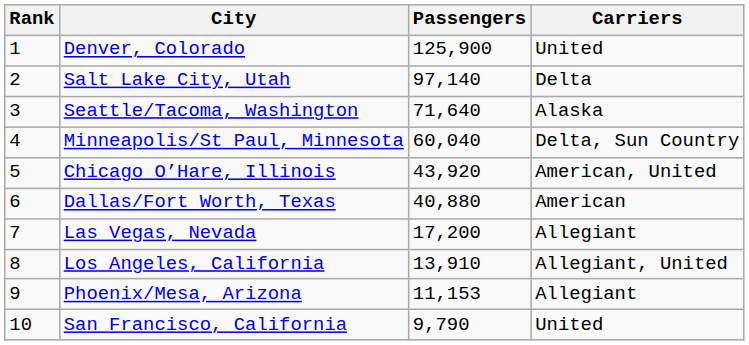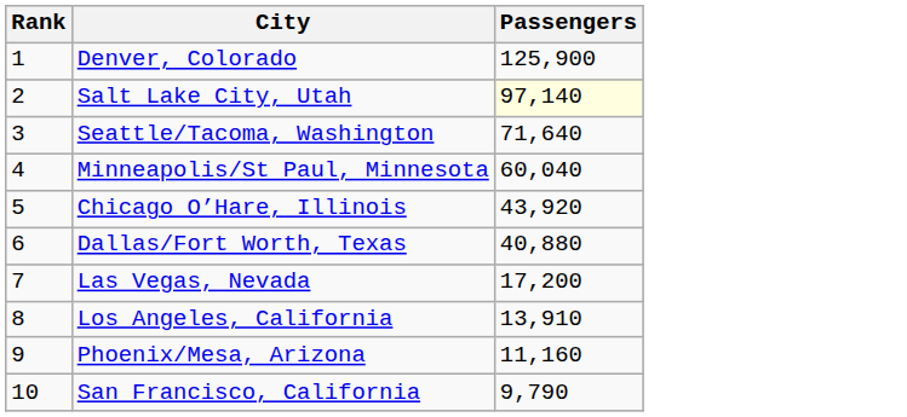- column: Carriers | United | Delta | Alaska | Delta, Sun Country | American, United | American | Allegiant | Allegiant, United | Allegiant | United
Salt Lake City, Utah | Passengers: no background -> lightyellow background
Phoenix/Mesa, Arizona | Passengers: 11,153 -> 11,160
